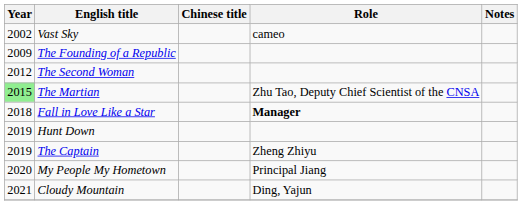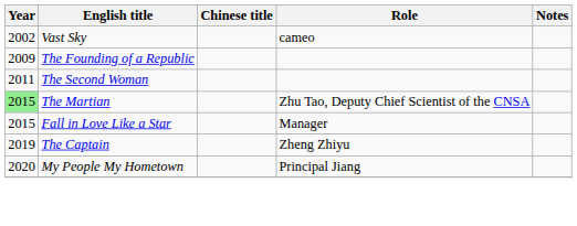The Second Woman | Year: 2012 -> 2011
Fall in Love Like a Star | Year: 2018 -> 2015
Fall in Love Like a Star | Role: bold -> normal
- row: 2019 | Hunt Down
- row: 2021 | Cloudy Mountain | Ding, Yajun
